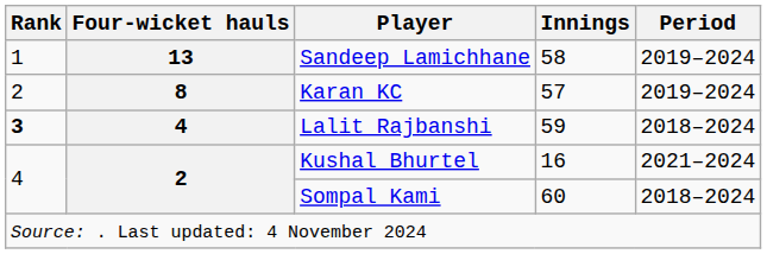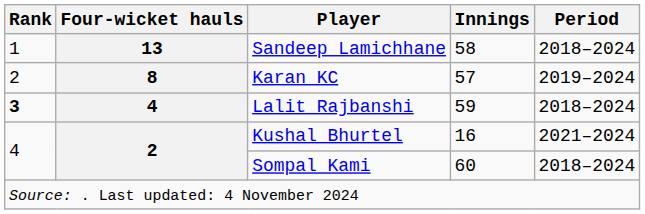Sandeep Lamichhane | Period: 2019–2024 -> 2018–2024
